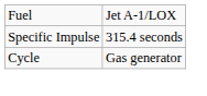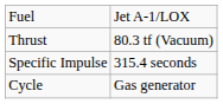+ row: Thrust | 80.3 tf (Vacuum)
